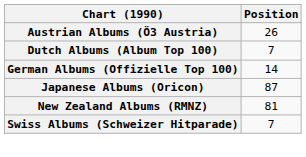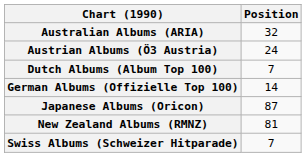+ row: Australian Albums (ARIA) | 32
Austrian Albums (Ö3 Austria) | Position: 26 -> 24
